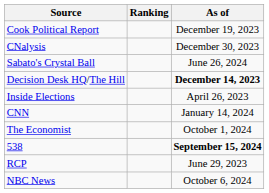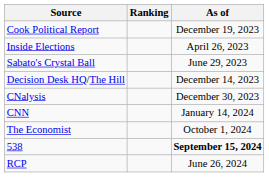rows swapped: Inside Elections <-> CNalysis
Sabato's Crystal Ball | As of: June 26, 2024 -> June 29, 2023
Decision Desk HQ/The Hill | As of: bold -> normal
RCP | As of: June 29, 2023 -> June 26, 2024
- row: NBC News | October 6, 2024
